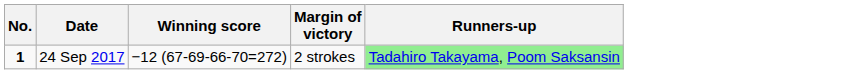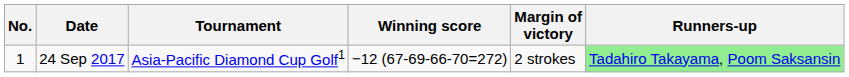+ column: Tournament | Asia-Pacific Diamond Cup Golf1
24 Sep 2017 | No.: bold -> normal
